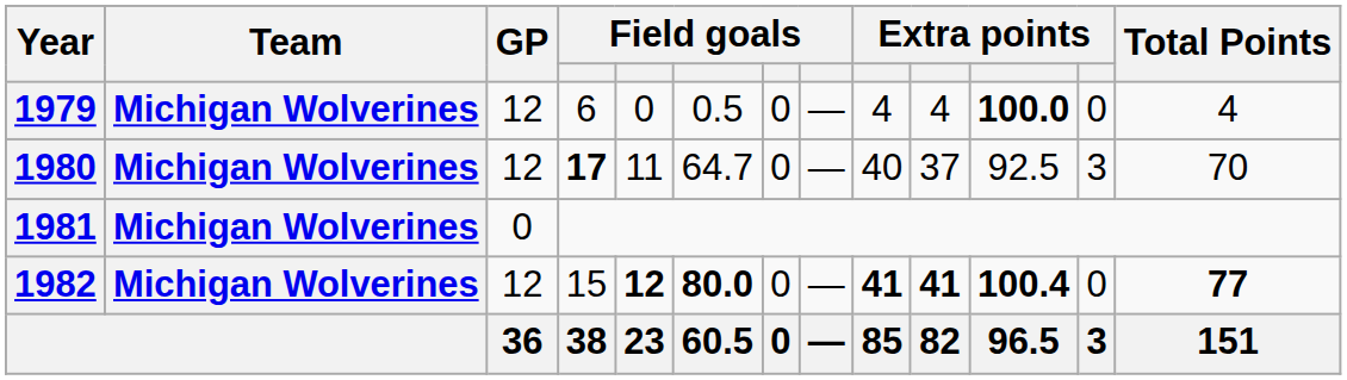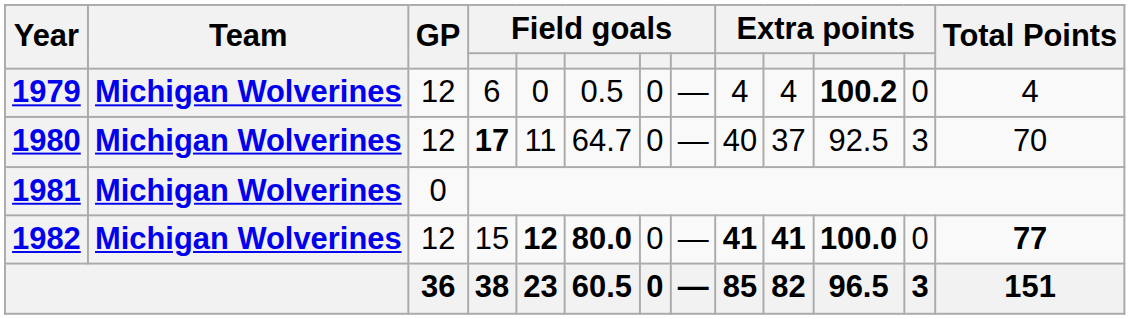1979 | column 11: 100.0 -> 100.2
1982 | column 11: 100.4 -> 100.0
